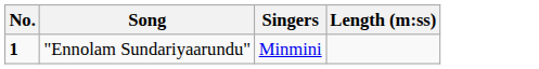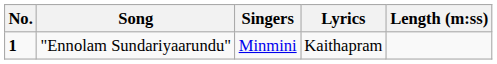+ column: Lyrics | Kaithapram
